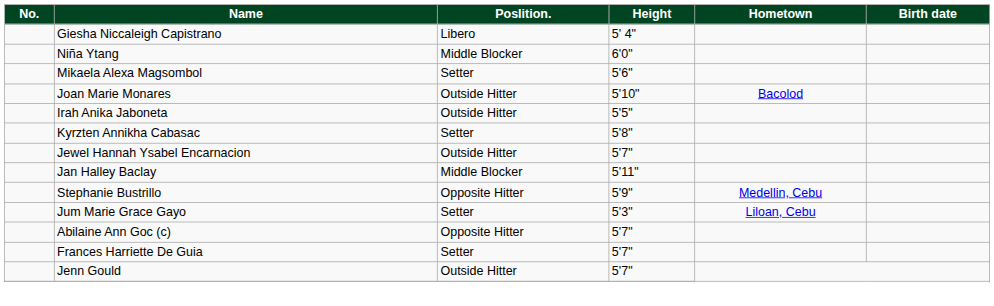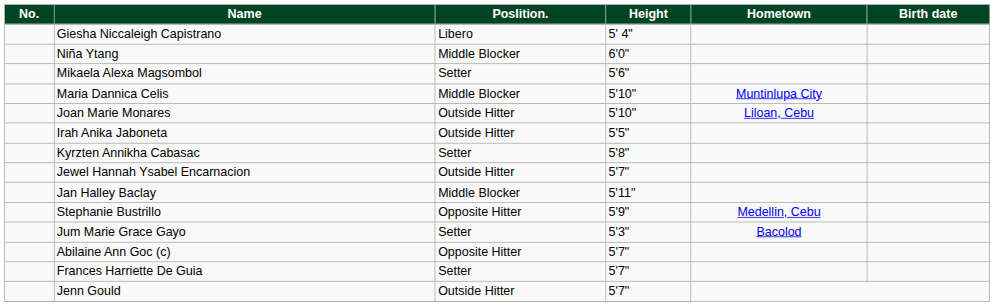+ row: Maria Dannica Celis | Middle Blocker | 5'10" | Muntinlupa City
Joan Marie Monares | Hometown: Bacolod -> Liloan, Cebu
Jum Marie Grace Gayo | Hometown: Liloan, Cebu -> Bacolod
